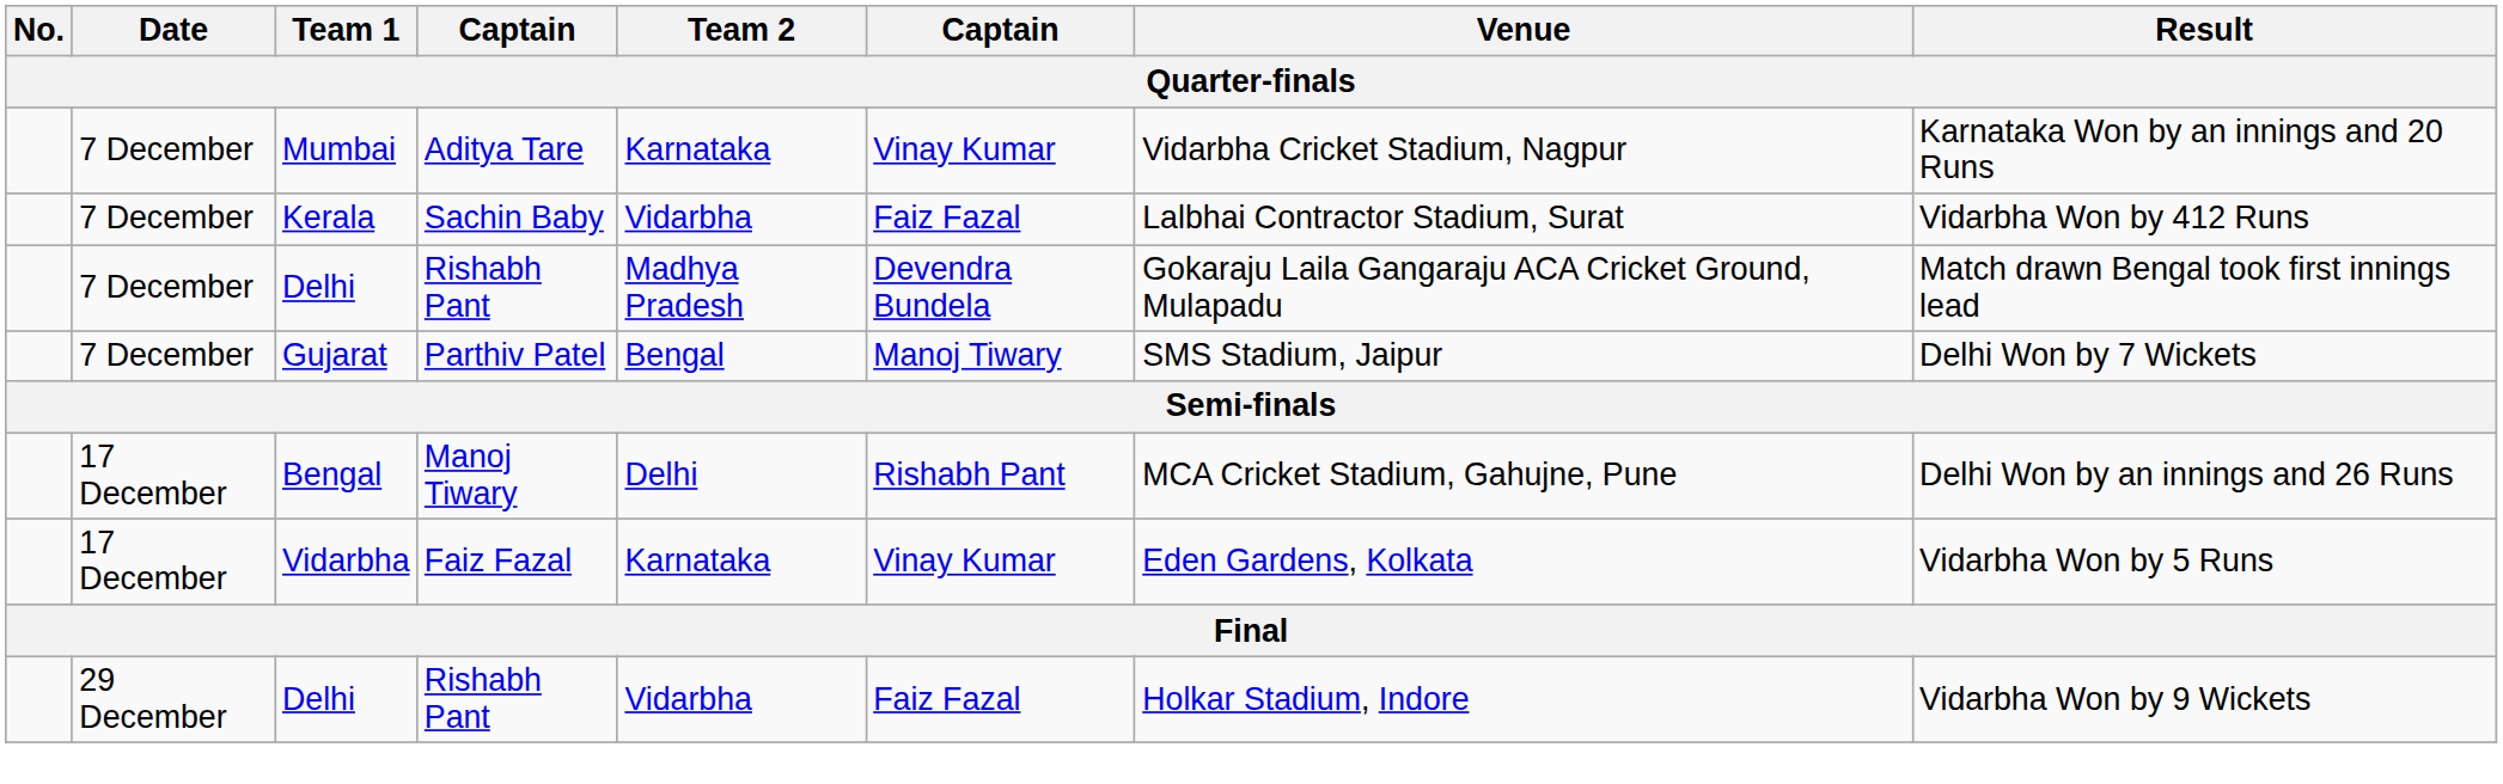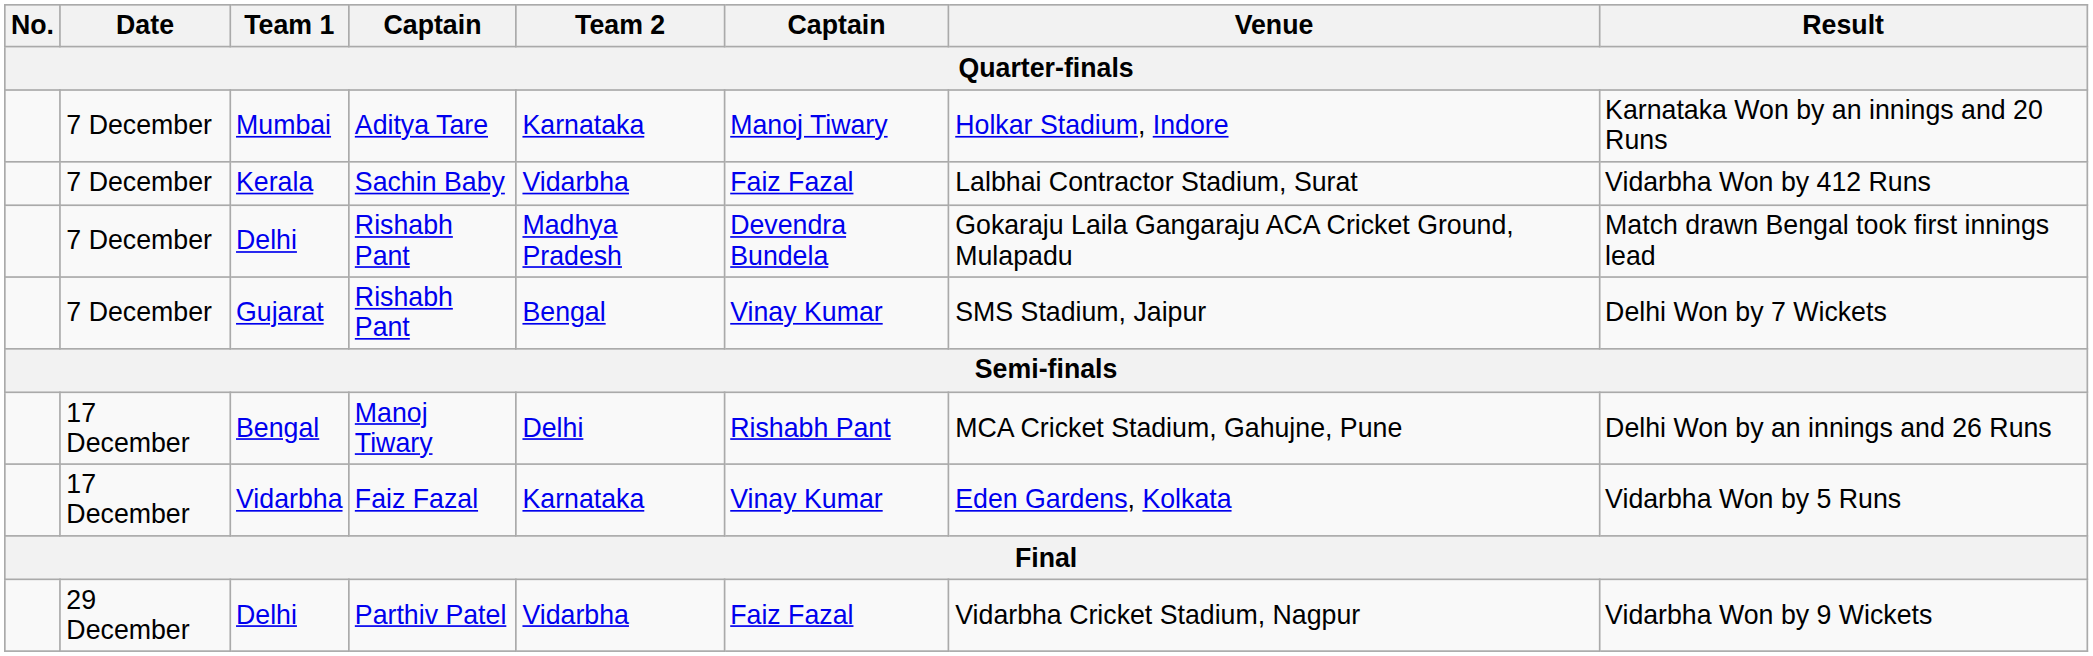Mumbai | column 6: Vinay Kumar -> Manoj Tiwary
Mumbai | Venue: Vidarbha Cricket Stadium, Nagpur -> Holkar Stadium, Indore
Gujarat | column 4: Parthiv Patel -> Rishabh Pant
Gujarat | column 6: Manoj Tiwary -> Vinay Kumar
29 December / Delhi | column 4: Rishabh Pant -> Parthiv Patel
29 December / Delhi | Venue: Holkar Stadium, Indore -> Vidarbha Cricket Stadium, Nagpur
